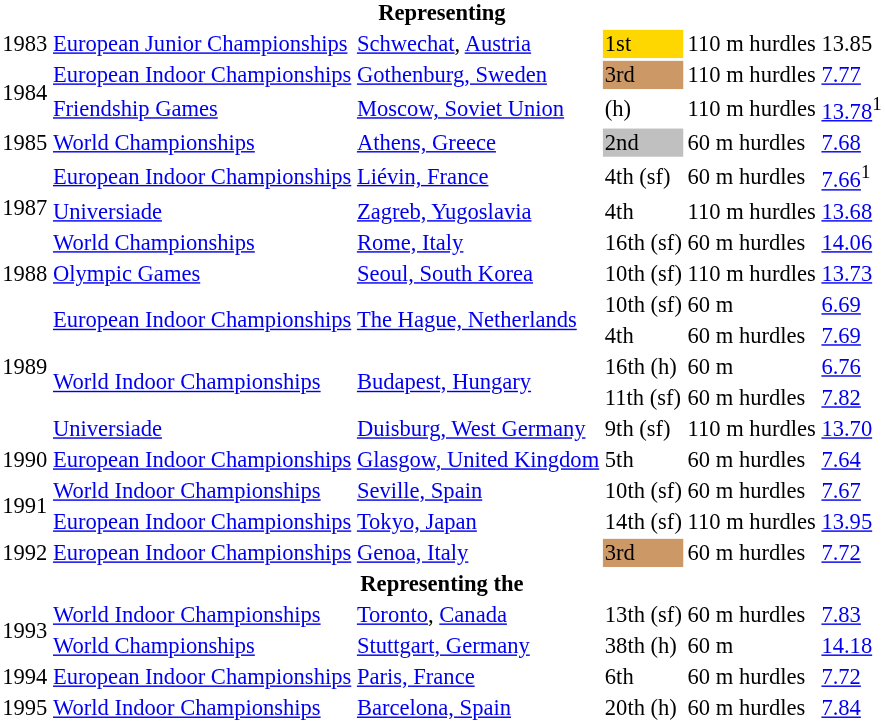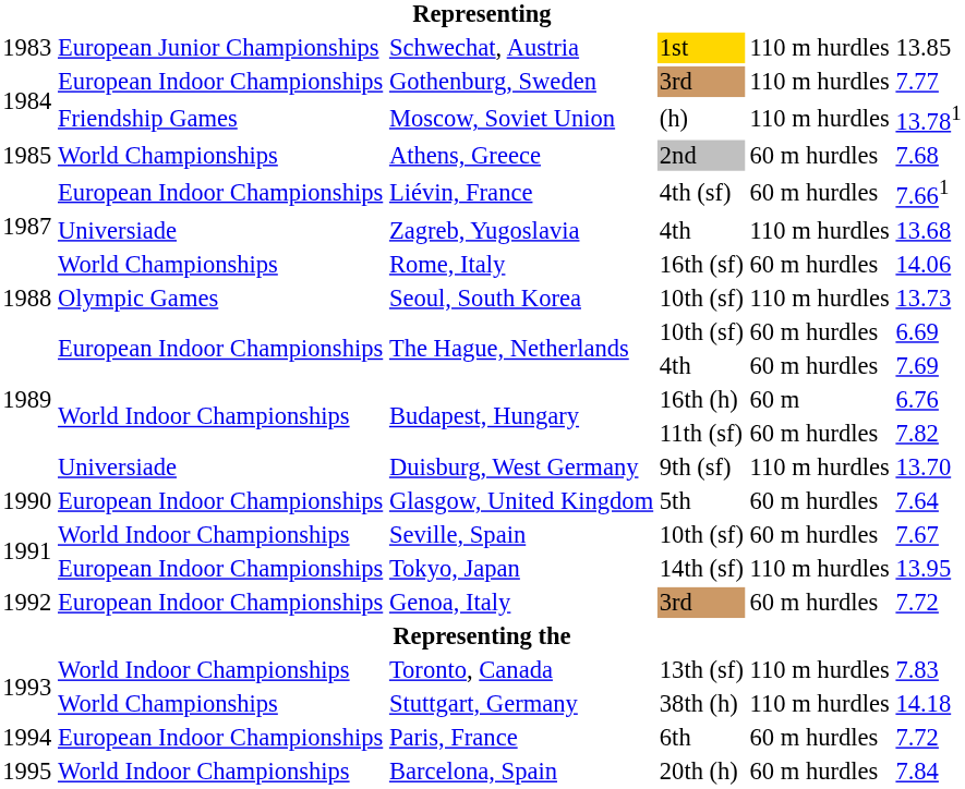The Hague, Netherlands / 10th (sf) | column 5: 60 m -> 60 m hurdles
Toronto, Canada | column 5: 60 m hurdles -> 110 m hurdles
Stuttgart, Germany | column 5: 60 m -> 110 m hurdles
